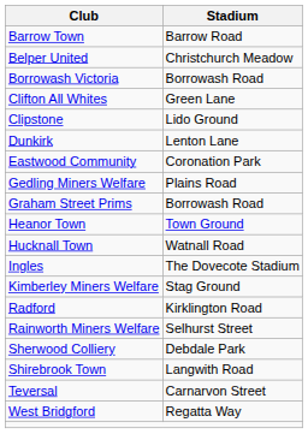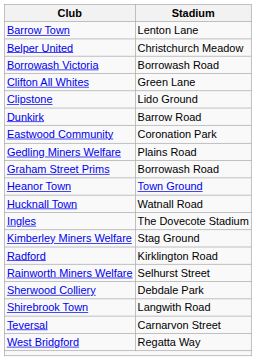Barrow Town | Stadium: Barrow Road -> Lenton Lane
Dunkirk | Stadium: Lenton Lane -> Barrow Road
